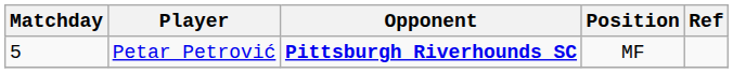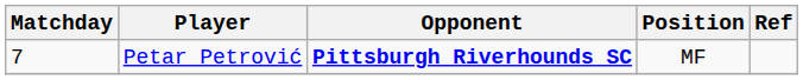Petar Petrović | Matchday: 5 -> 7
